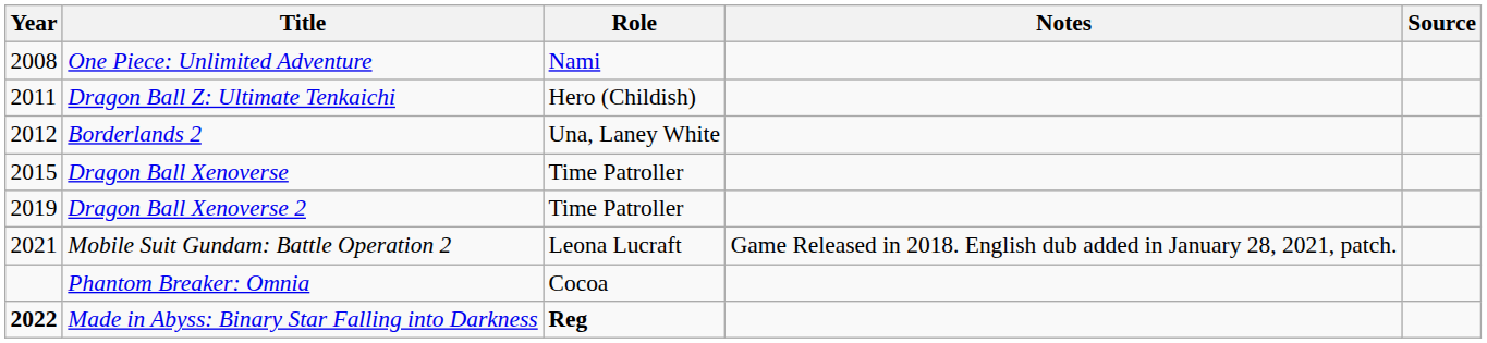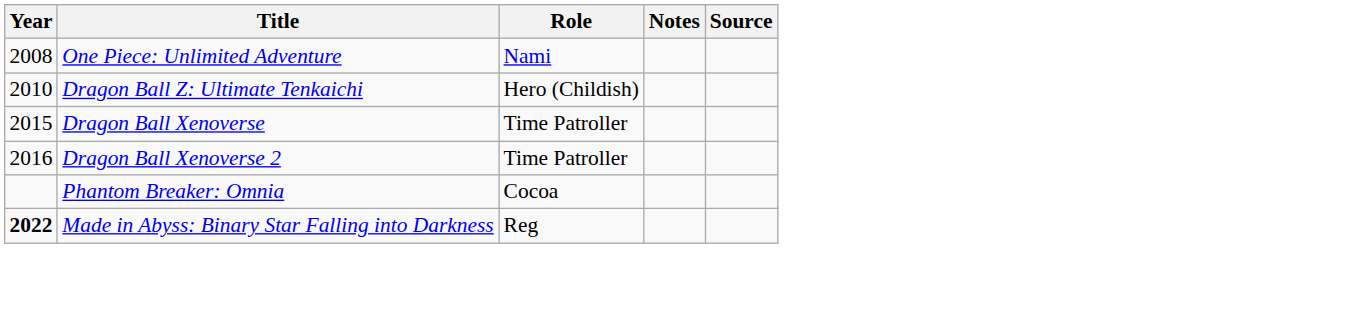Dragon Ball Z: Ultimate Tenkaichi | Year: 2011 -> 2010
- row: 2012 | Borderlands 2 | Una, Laney White
Dragon Ball Xenoverse 2 | Year: 2019 -> 2016
- row: 2021 | Mobile Suit Gundam: Battle Operation 2 | Leona Lucraft | Game Released in 2018. English dub added in January 28, 2021, patch.
Made in Abyss: Binary Star Falling into Darkness | Role: bold -> normal
